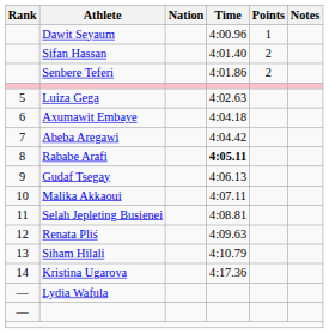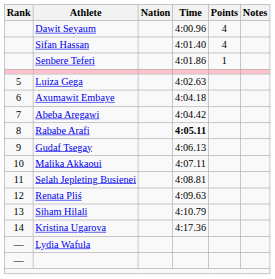Dawit Seyaum | Points: 1 -> 4
Sifan Hassan | Points: 2 -> 4
Senbere Teferi | Points: 2 -> 1
